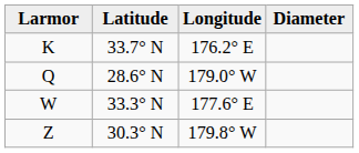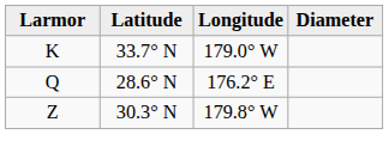K | Longitude: 176.2° E -> 179.0° W
Q | Longitude: 179.0° W -> 176.2° E
- row: W | 33.3° N | 177.6° E
